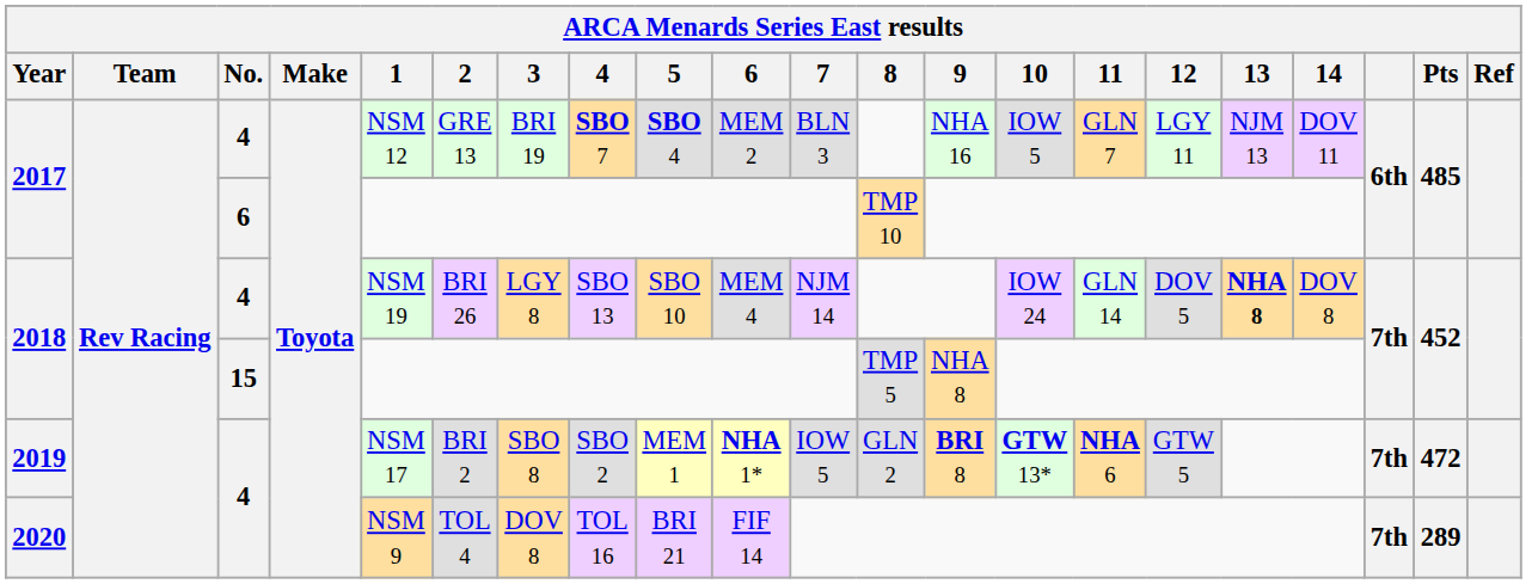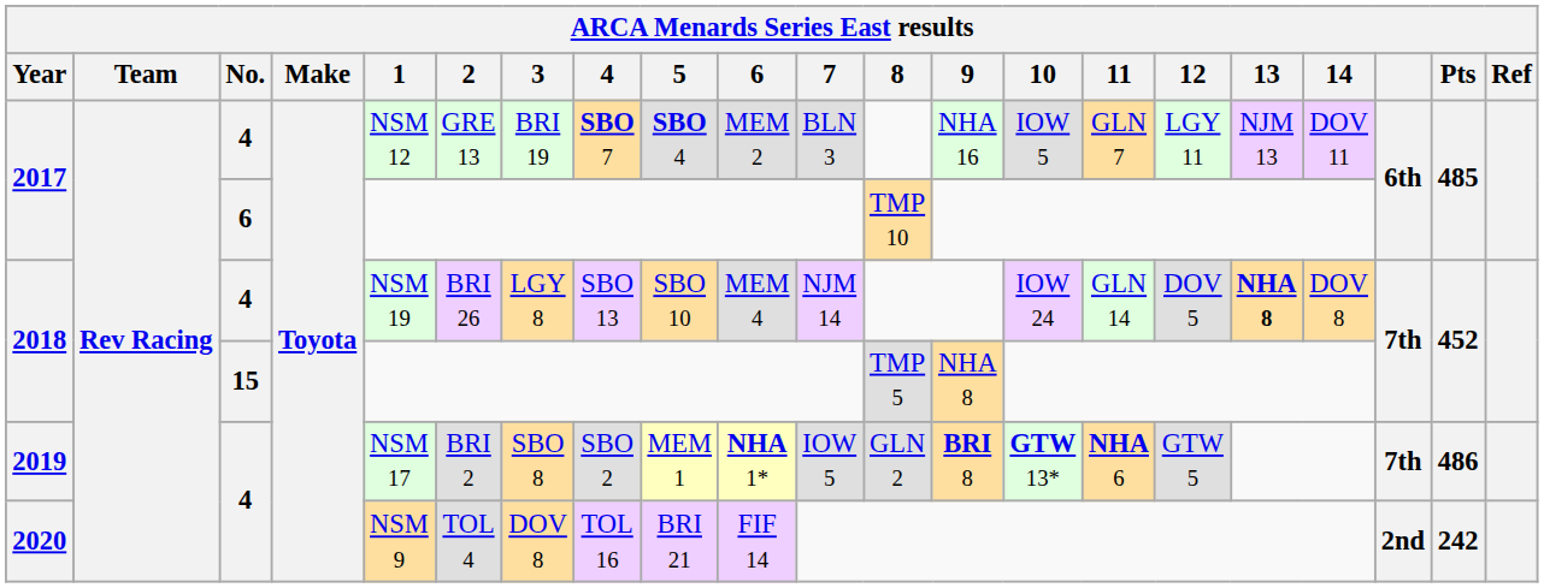2019 | Pts: 472 -> 486
2020 | column 19: 7th -> 2nd
2020 | Pts: 289 -> 242
